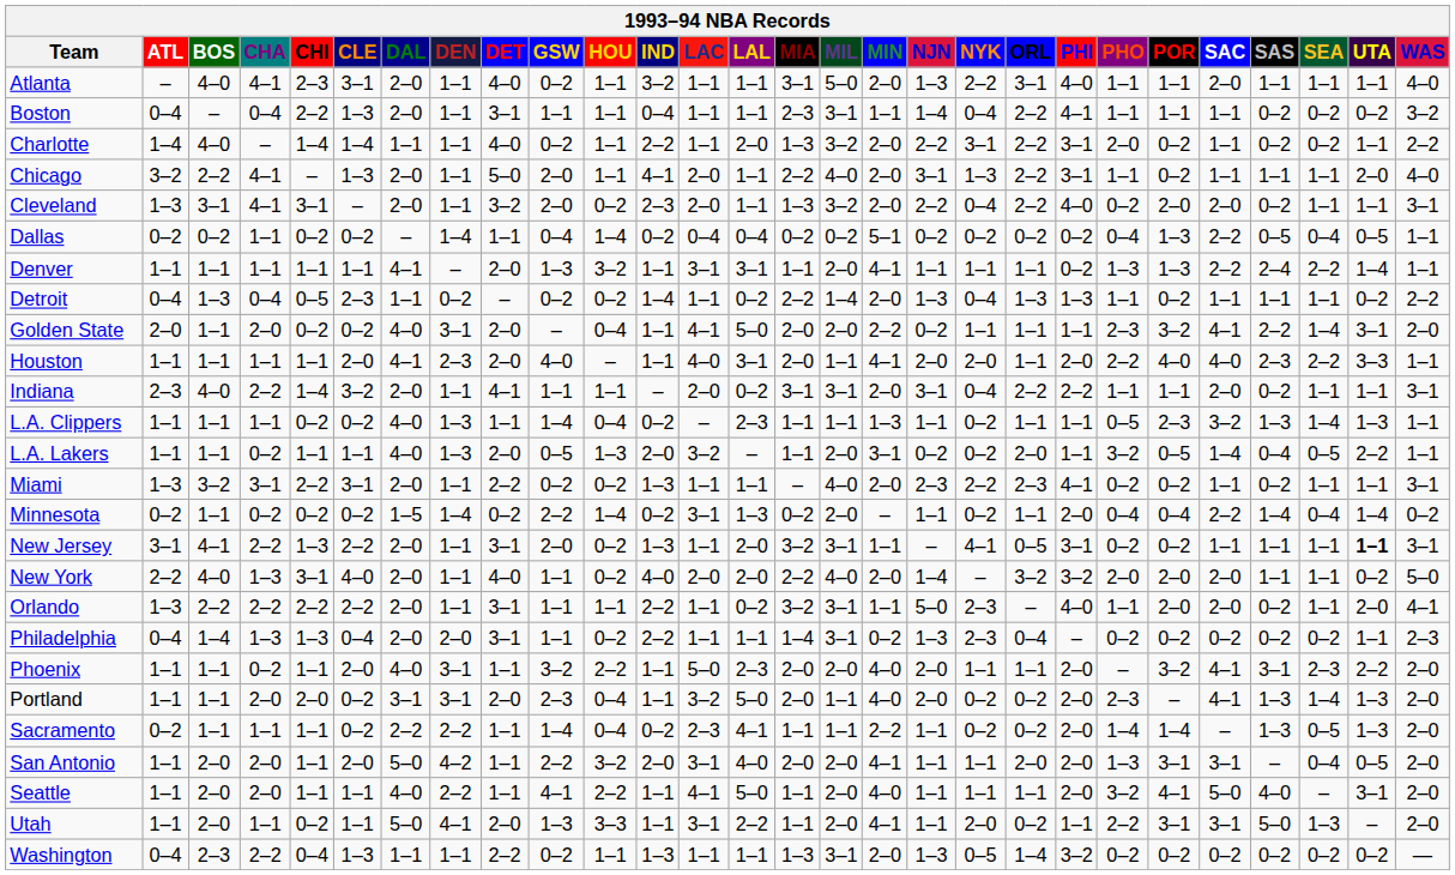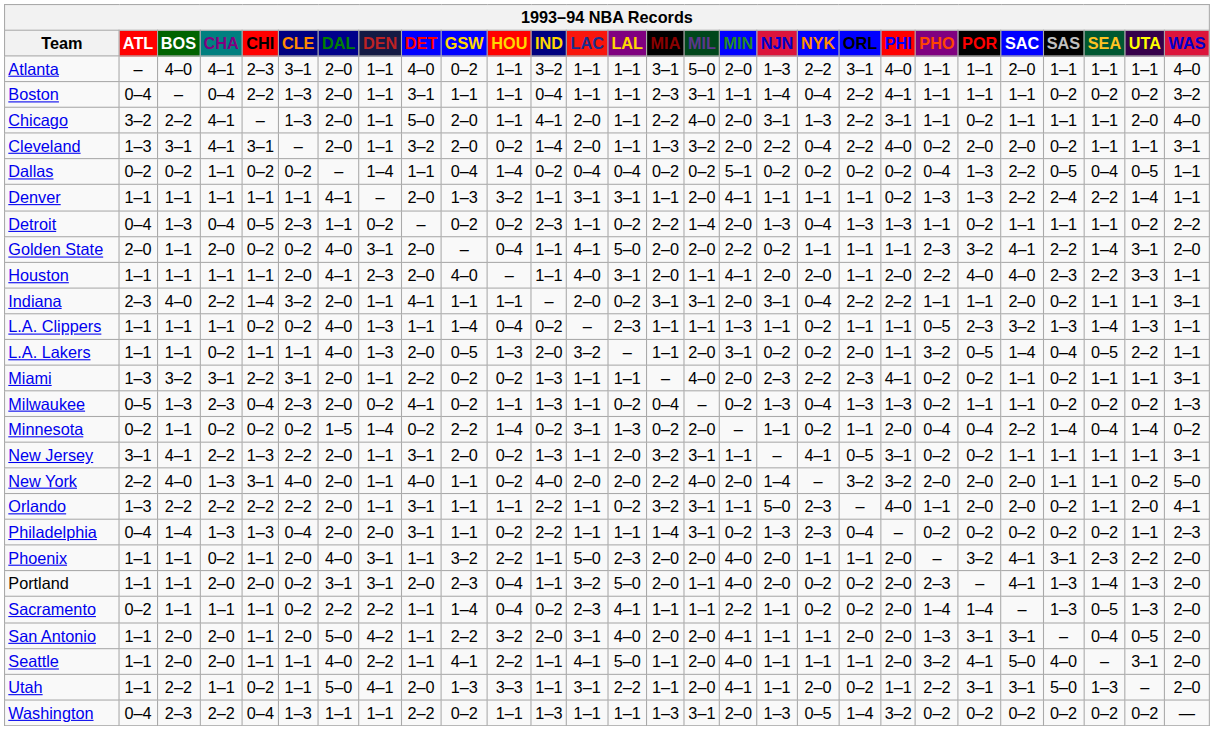- row: Charlotte | 1–4 | 4–0 | – | 1–4 | 1–4 | 1–1 | 1–1 | 4–0 | 0–2 | 1–1 | 2–2 | 1–1 | 2–0 | 1–3 | 3–2 | 2–0 | 2–2 | 3–1 | 2–2 | 3–1 | 2–0 | 0–2 | 1–1 | 0–2 | 0–2 | 1–1 | 2–2
Cleveland | IND: 2–3 -> 1–4
Detroit | IND: 1–4 -> 2–3
+ row: Milwaukee | 0–5 | 1–3 | 2–3 | 0–4 | 2–3 | 2–0 | 0–2 | 4–1 | 0–2 | 1–1 | 1–3 | 1–1 | 0–2 | 0–4 | – | 0–2 | 1–3 | 0–4 | 1–3 | 1–3 | 0–2 | 1–1 | 1–1 | 0–2 | 0–2 | 0–2 | 1–3
New Jersey | UTA: bold -> normal
Utah | BOS: 2–0 -> 2–2
